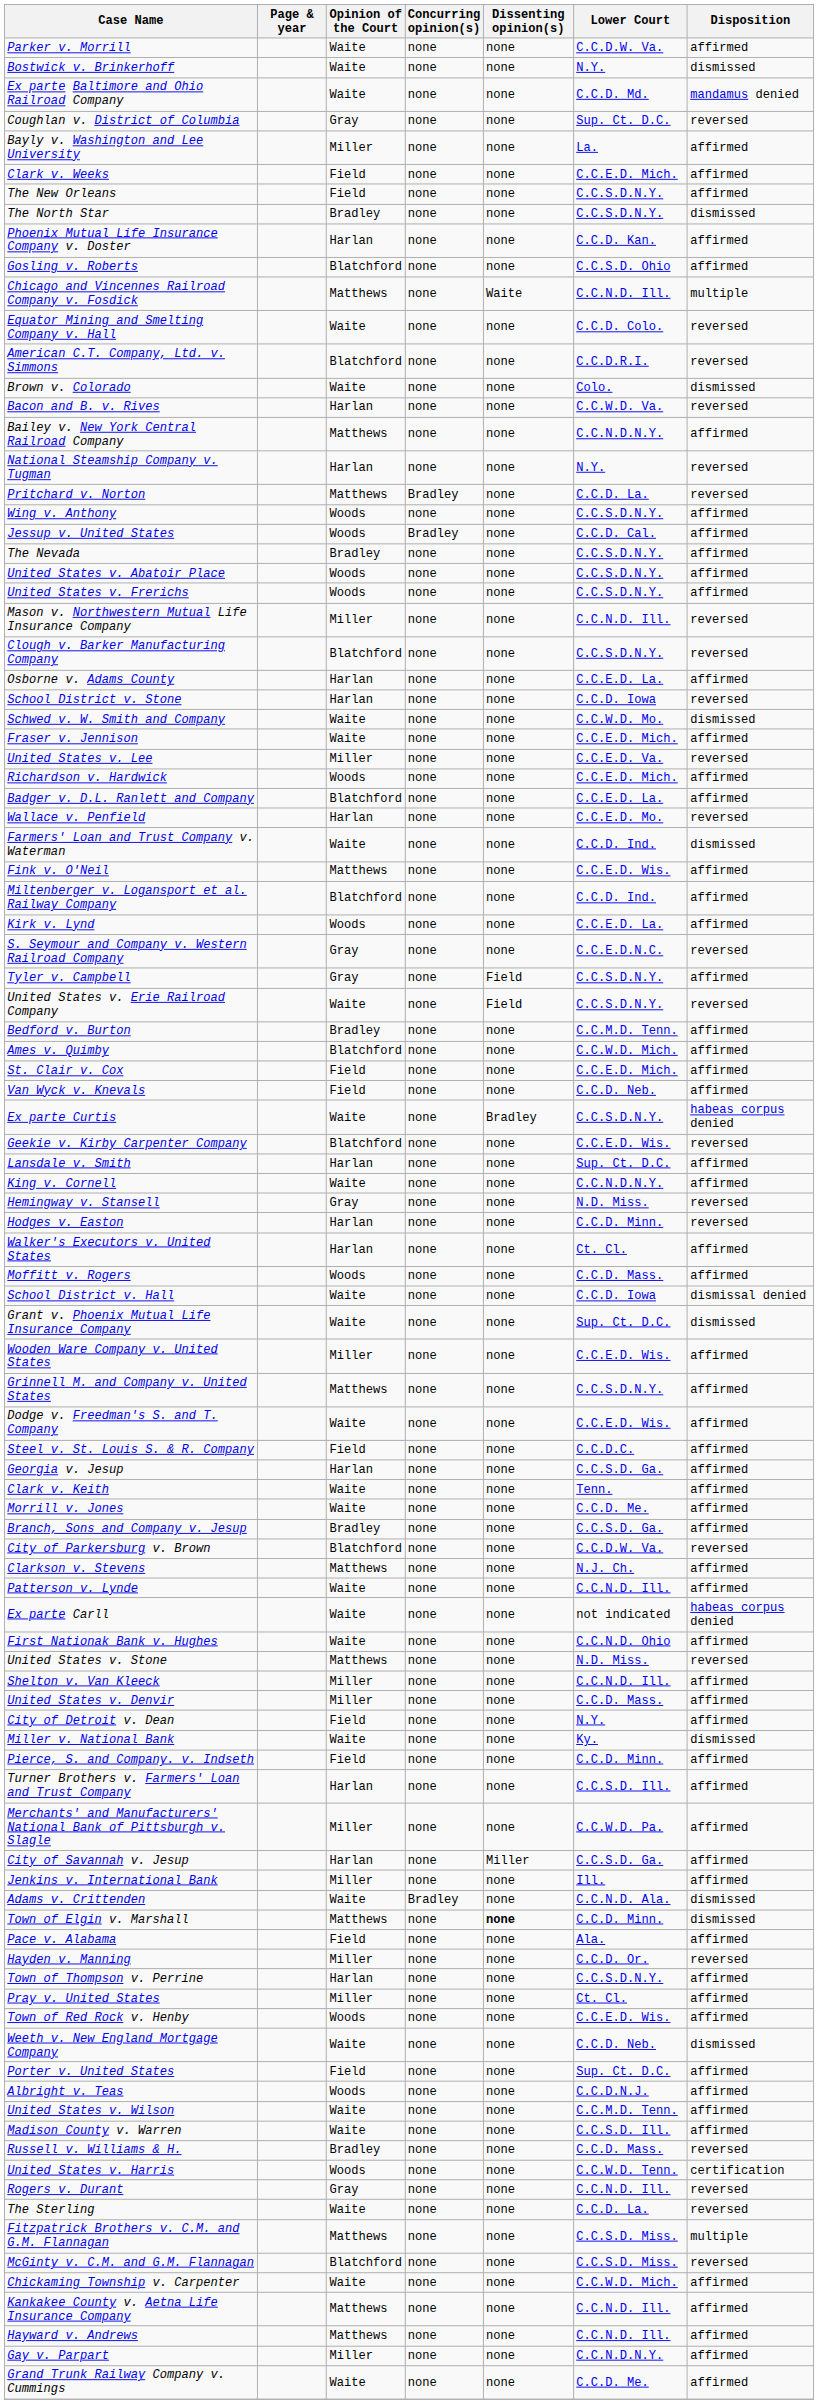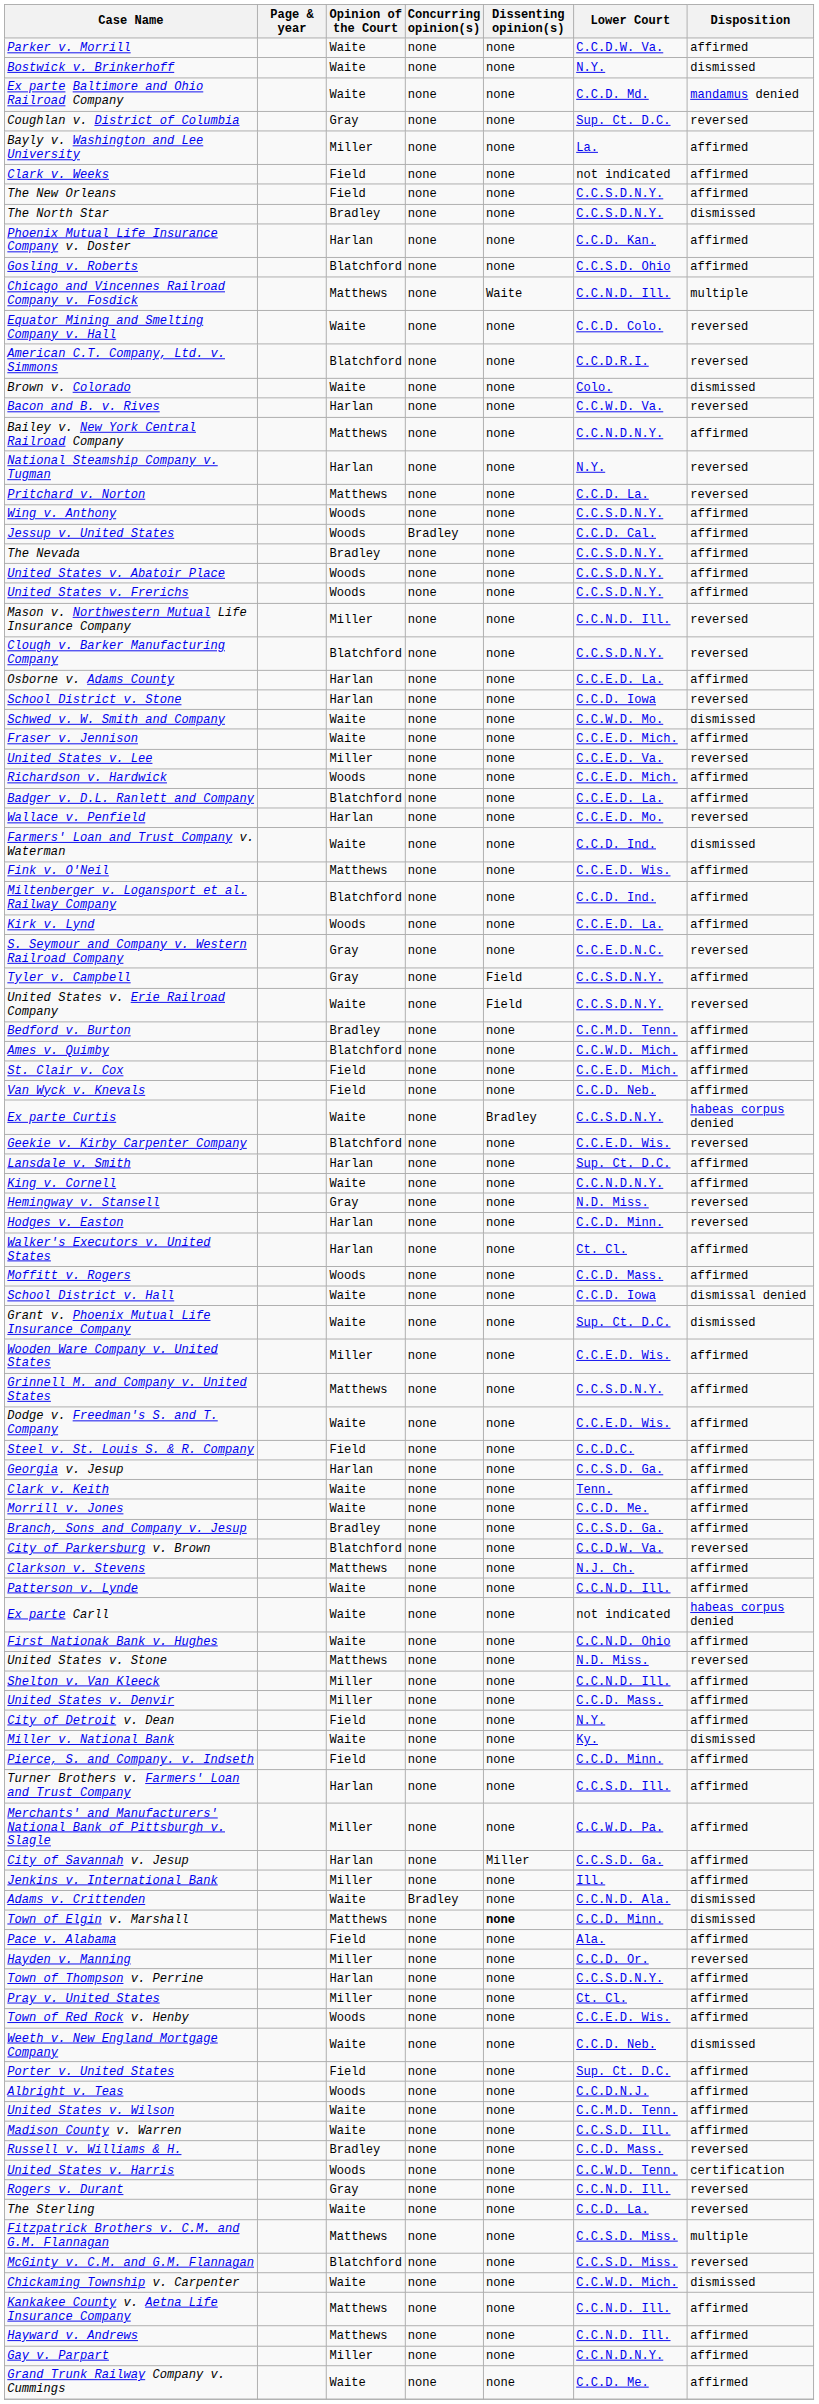Clark v. Weeks | Lower Court: C.C.E.D. Mich. -> not indicated
Pritchard v. Norton | Concurring opinion(s): Bradley -> none
Chickaming Township v. Carpenter | Disposition: affirmed -> dismissed
